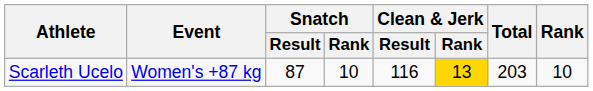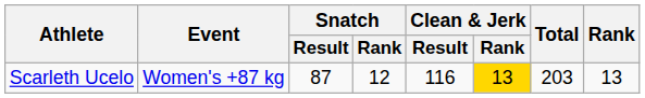Scarleth Ucelo | Snatch / Rank: 10 -> 12
Scarleth Ucelo | Rank: 10 -> 13
